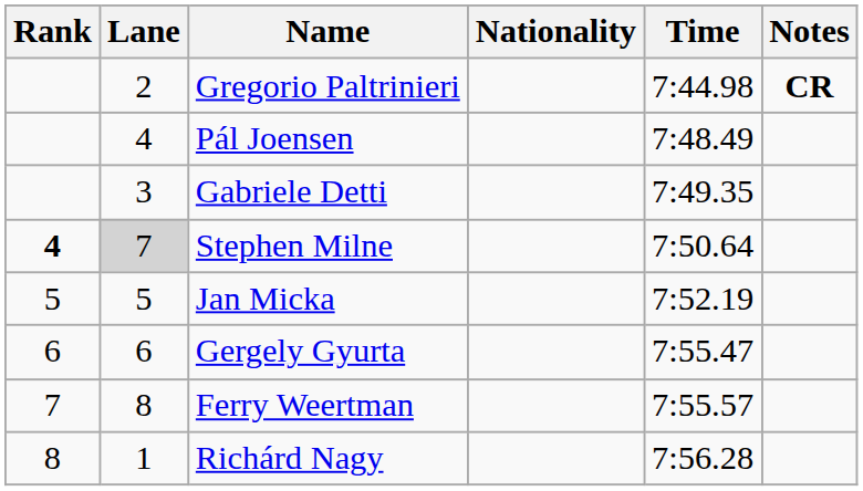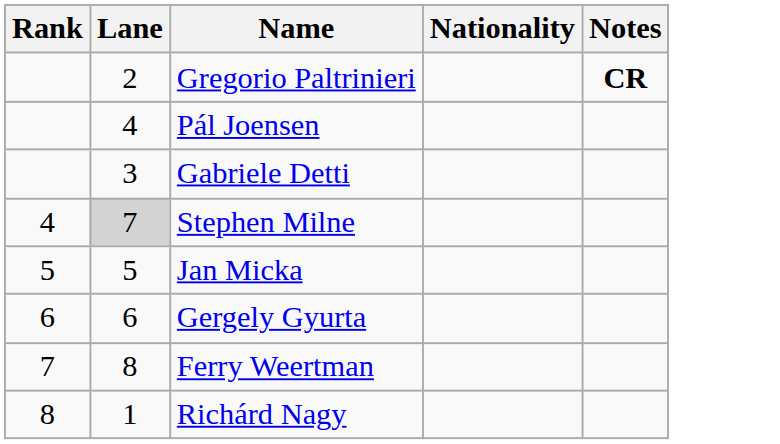- column: Time | 7:44.98 | 7:48.49 | 7:49.35 | 7:50.64 | 7:52.19 | 7:55.47 | 7:55.57 | 7:56.28
Stephen Milne | Rank: bold -> normal
